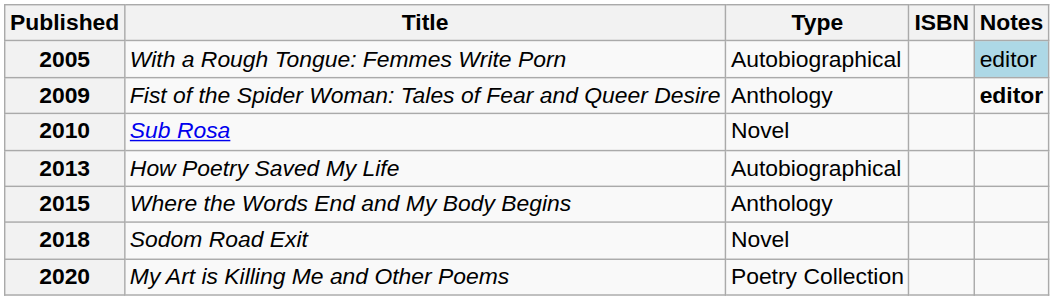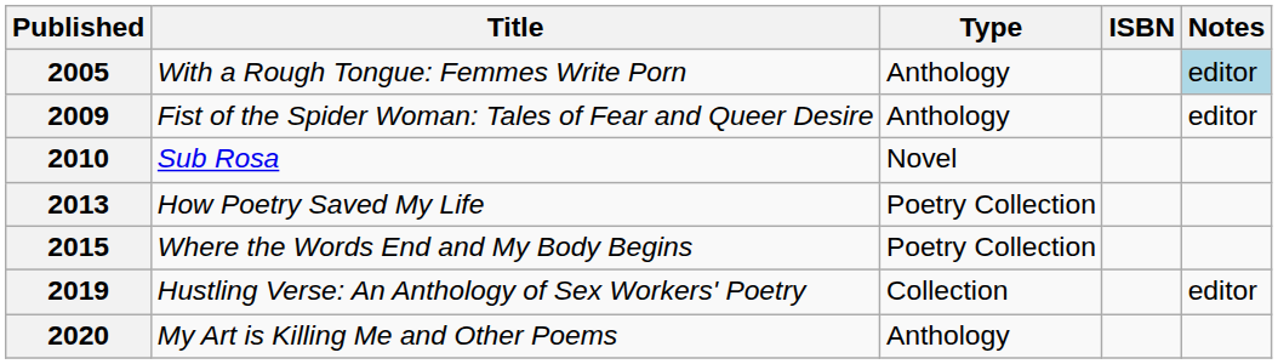2005 | Type: Autobiographical -> Anthology
2009 | Notes: bold -> normal
2013 | Type: Autobiographical -> Poetry Collection
2015 | Type: Anthology -> Poetry Collection
- row: 2018 | Sodom Road Exit | Novel
+ row: 2019 | Hustling Verse: An Anthology of Sex Workers' Poetry | Collection | editor
2020 | Type: Poetry Collection -> Anthology
